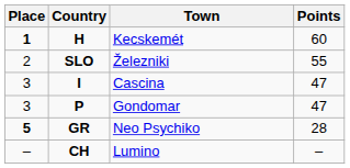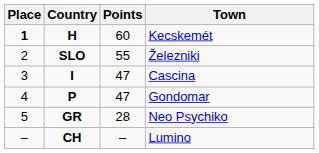columns swapped: Town <-> Points
P | Place: 3 -> 4
GR | Place: bold -> normal
